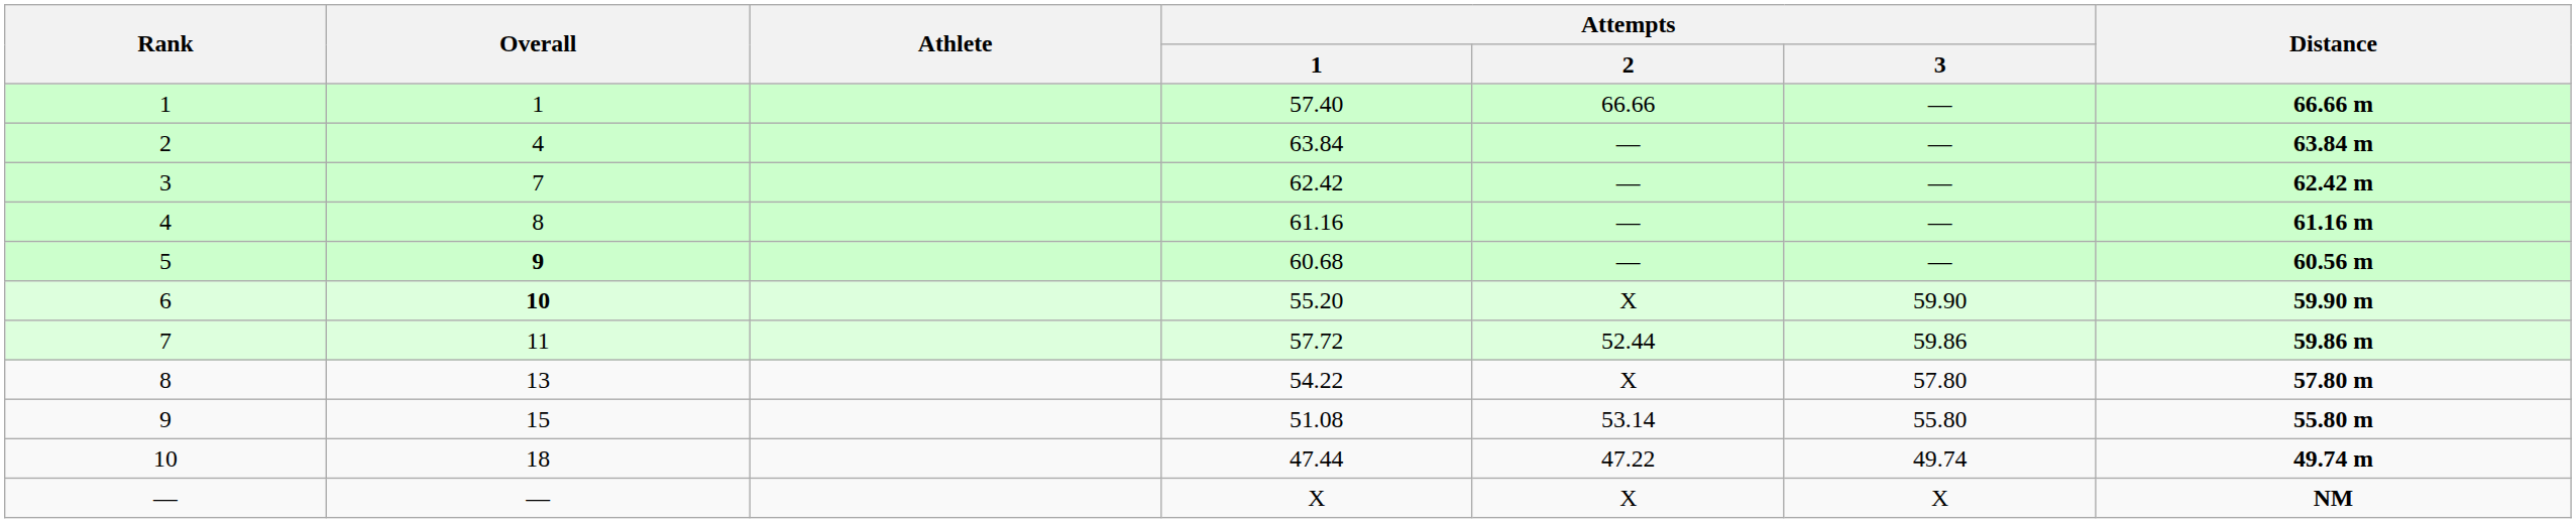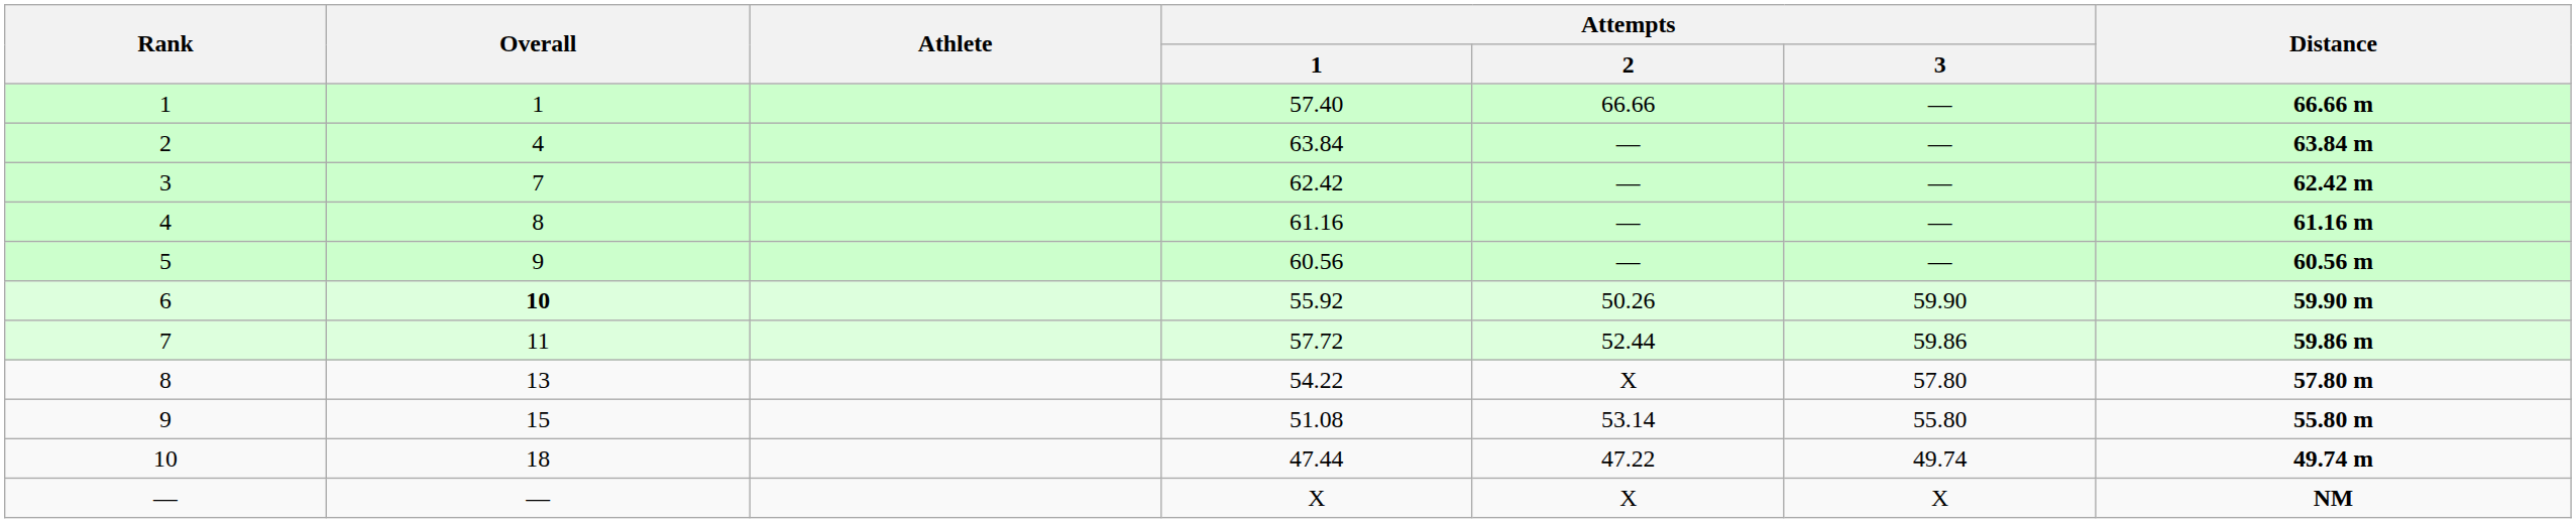5 | Overall: bold -> normal
5 | Attempts / 1: 60.68 -> 60.56
6 | Attempts / 1: 55.20 -> 55.92
6 | Attempts / 2: X -> 50.26
